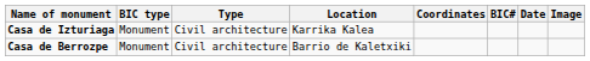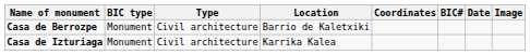rows swapped: Casa de Berrozpe <-> Casa de Izturiaga
